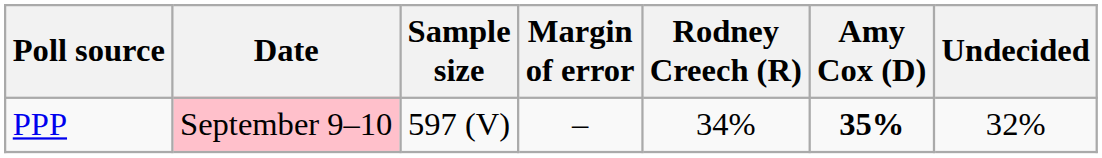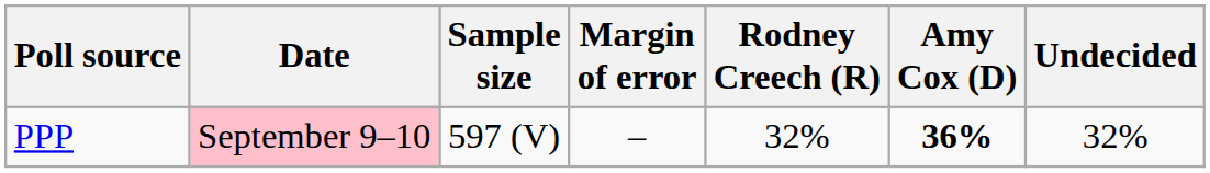PPP | Rodney Creech (R): 34% -> 32%
PPP | Amy Cox (D): 35% -> 36%
